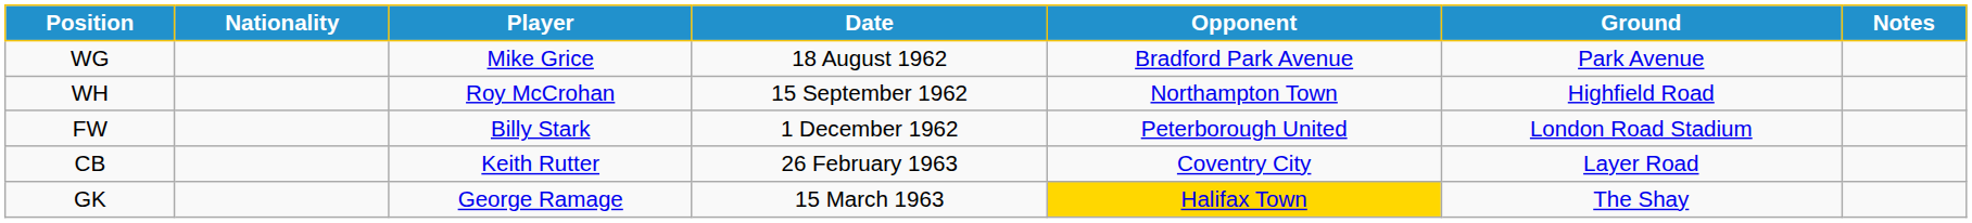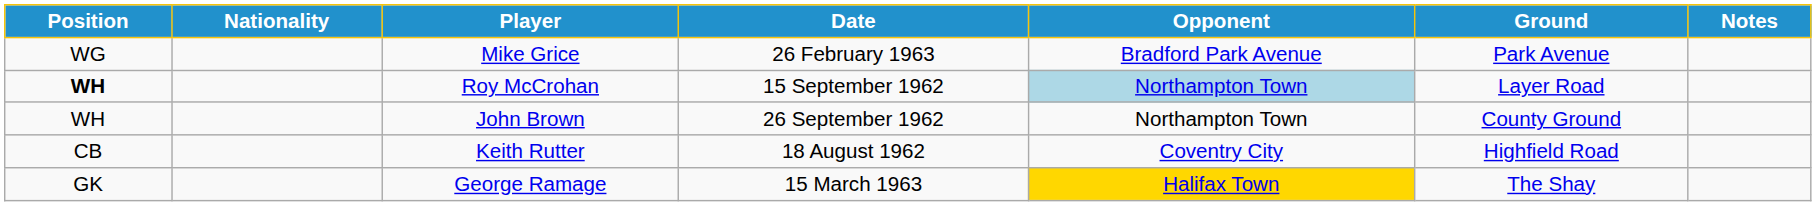Mike Grice | Date: 18 August 1962 -> 26 February 1963
Roy McCrohan | Position: normal -> bold
Roy McCrohan | Opponent: no background -> lightblue background
Roy McCrohan | Ground: Highfield Road -> Layer Road
+ row: WH | John Brown | 26 September 1962 | Northampton Town | County Ground
- row: FW | Billy Stark | 1 December 1962 | Peterborough United | London Road Stadium
Keith Rutter | Date: 26 February 1963 -> 18 August 1962
Keith Rutter | Ground: Layer Road -> Highfield Road
